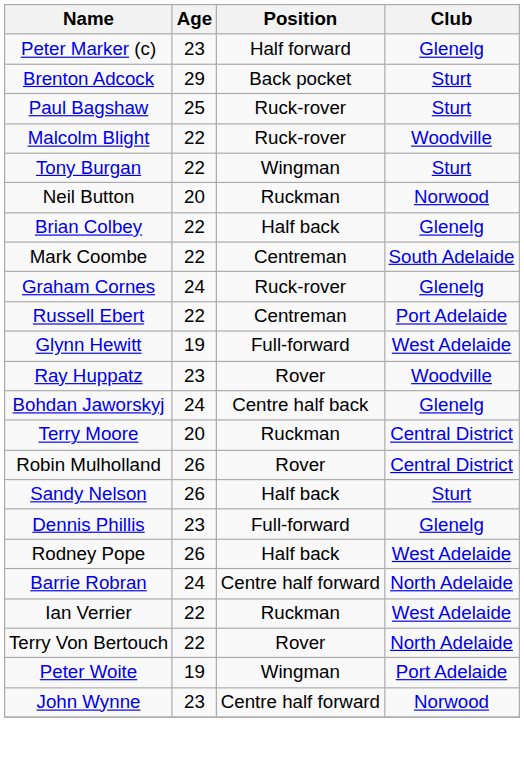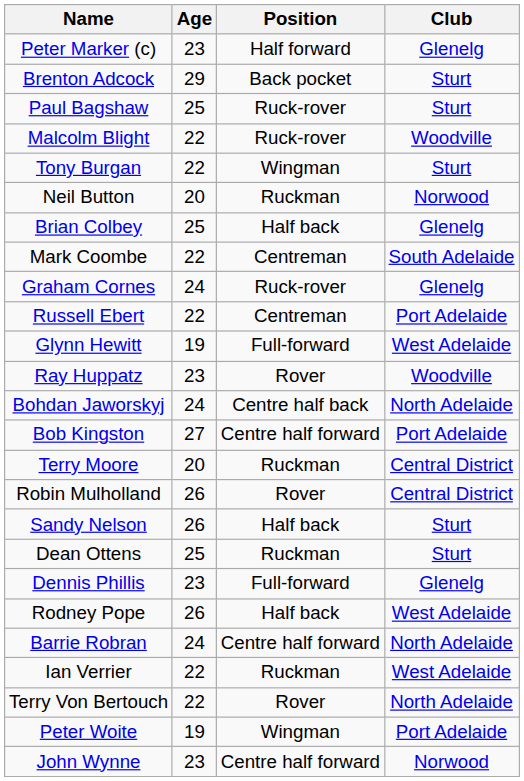Brian Colbey | Age: 22 -> 25
Bohdan Jaworskyj | Club: Glenelg -> North Adelaide
+ row: Bob Kingston | 27 | Centre half forward | Port Adelaide
+ row: Dean Ottens | 25 | Ruckman | Sturt
